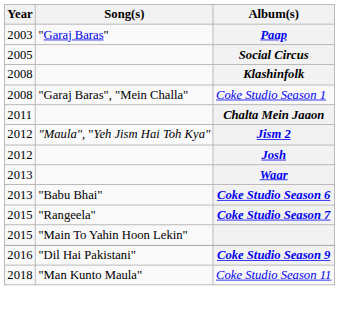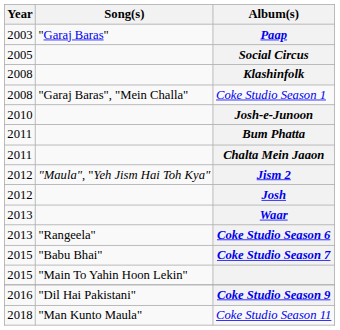+ row: 2010 | Josh-e-Junoon
+ row: 2011 | Bum Phatta
Coke Studio Season 6 | Song(s): "Babu Bhai" -> "Rangeela"
Coke Studio Season 7 | Song(s): "Rangeela" -> "Babu Bhai"
